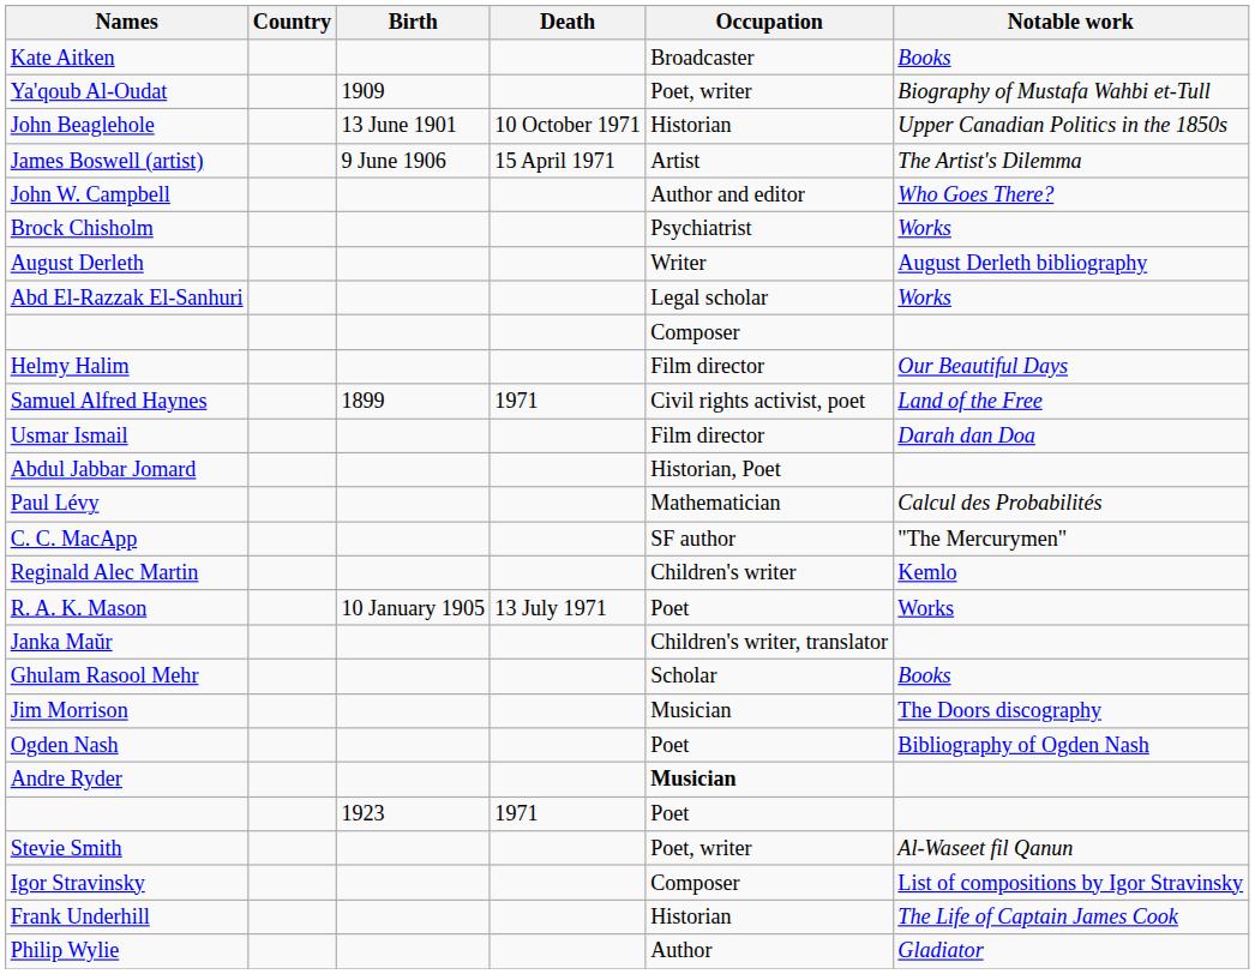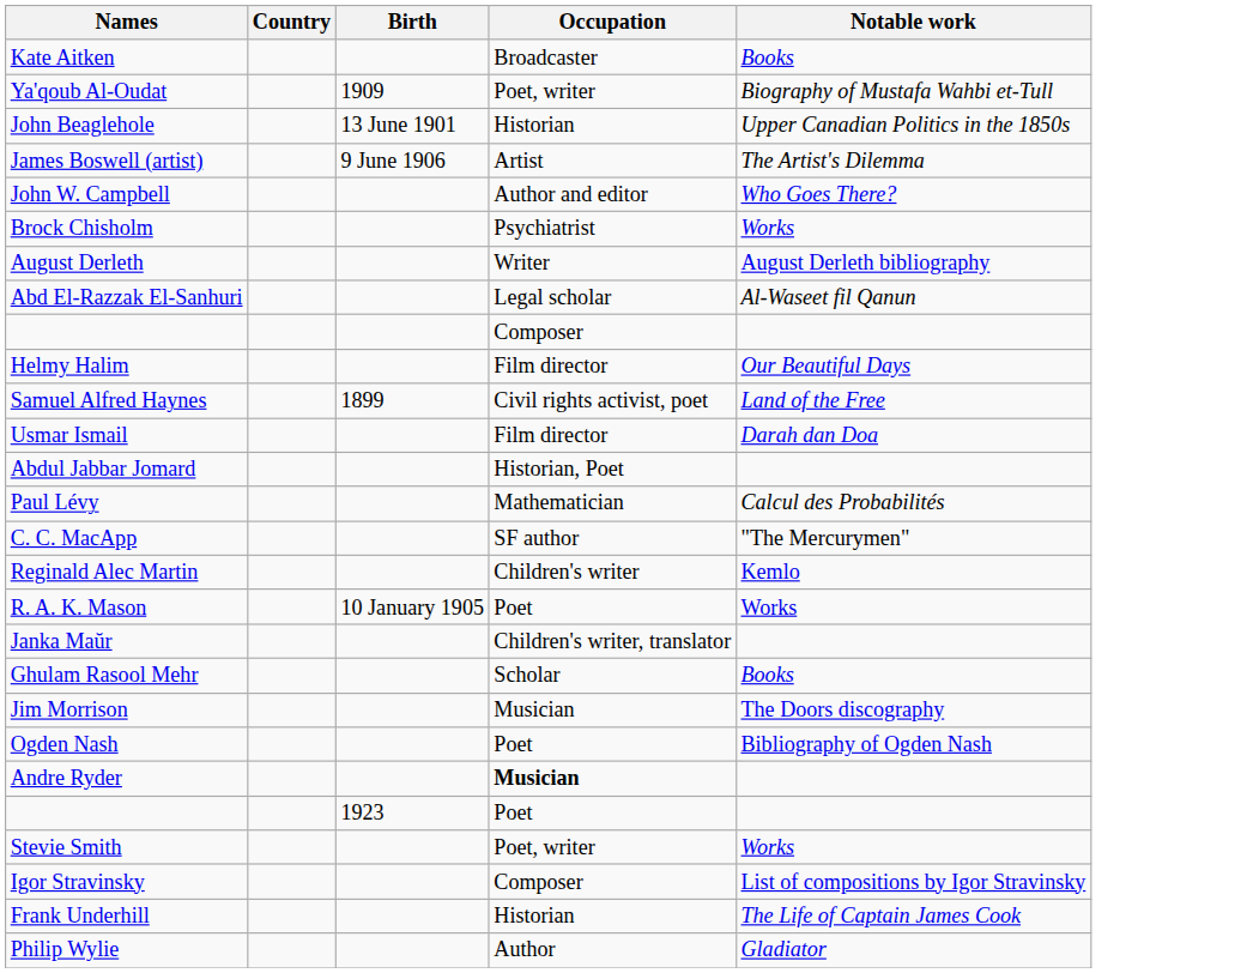- column: Death | 10 October 1971 | 15 April 1971 | 1971 | 13 July 1971 | 1971
Abd El-Razzak El-Sanhuri | Notable work: Works -> Al-Waseet fil Qanun
Stevie Smith | Notable work: Al-Waseet fil Qanun -> Works
